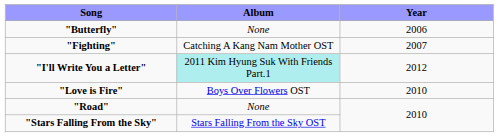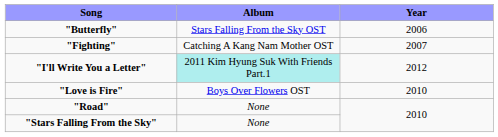"Butterfly" | Album: None -> Stars Falling From the Sky OST
"Stars Falling From the Sky" | Album: Stars Falling From the Sky OST -> None
